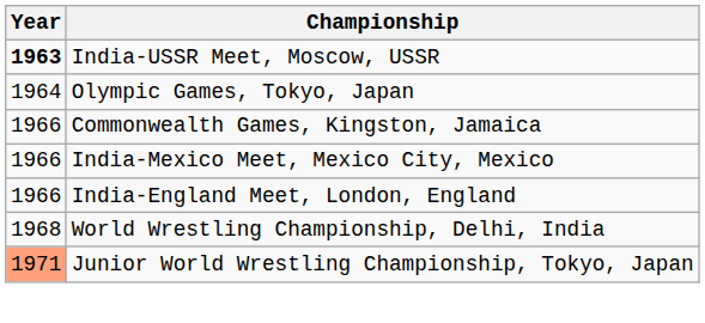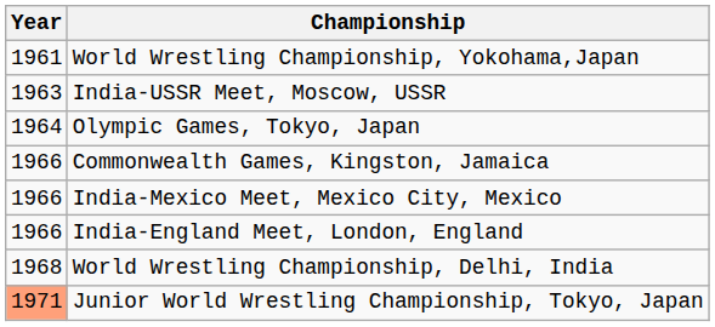+ row: 1961 | World Wrestling Championship, Yokohama,Japan
India-USSR Meet, Moscow, USSR | Year: bold -> normal
